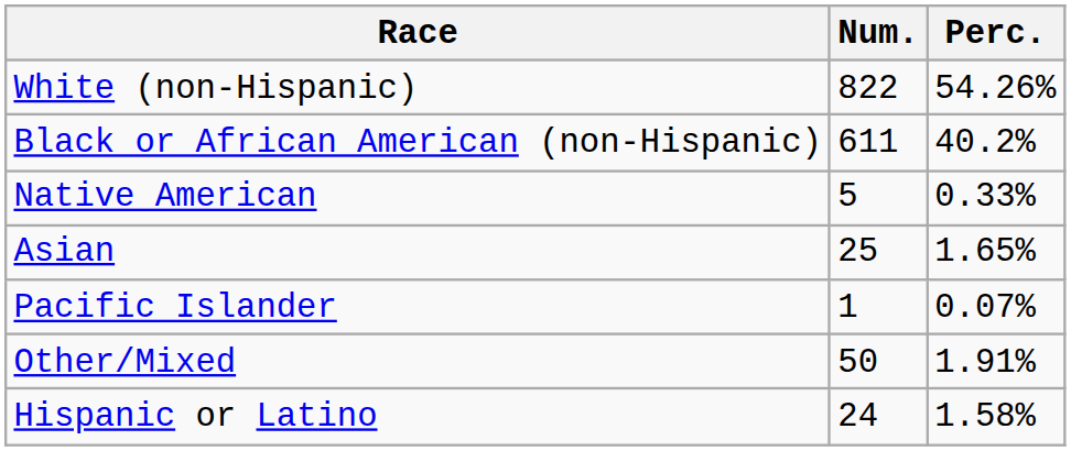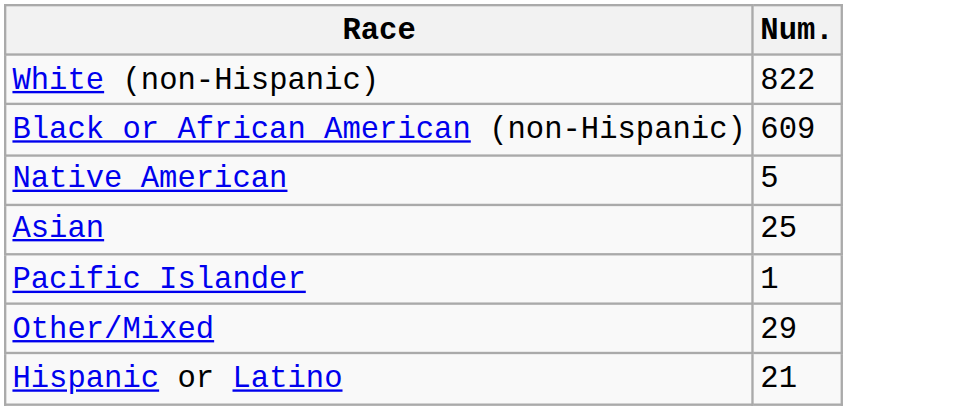- column: Perc. | 54.26% | 40.2% | 0.33% | 1.65% | 0.07% | 1.91% | 1.58%
Black or African American (non-Hispanic) | Num.: 611 -> 609
Other/Mixed | Num.: 50 -> 29
Hispanic or Latino | Num.: 24 -> 21
